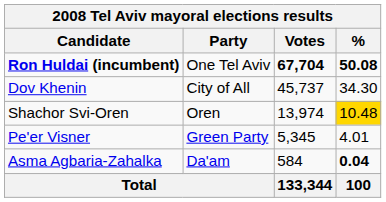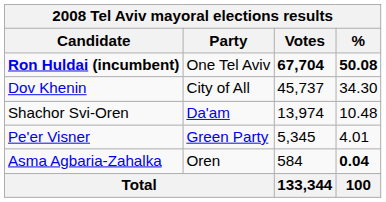Shachor Svi-Oren | Party: Oren -> Da'am
Shachor Svi-Oren | %: gold background -> no background
Asma Agbaria-Zahalka | Party: Da'am -> Oren
